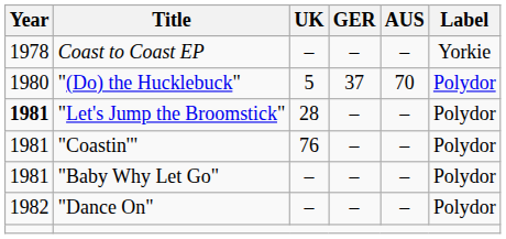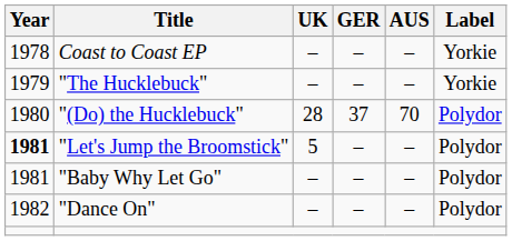+ row: 1979 | "The Hucklebuck" | – | – | – | Yorkie
"(Do) the Hucklebuck" | UK: 5 -> 28
"Let's Jump the Broomstick" | UK: 28 -> 5
- row: 1981 | "Coastin'" | 76 | – | – | Polydor
